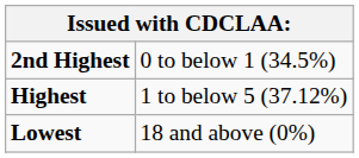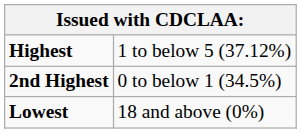rows swapped: Highest <-> 2nd Highest
